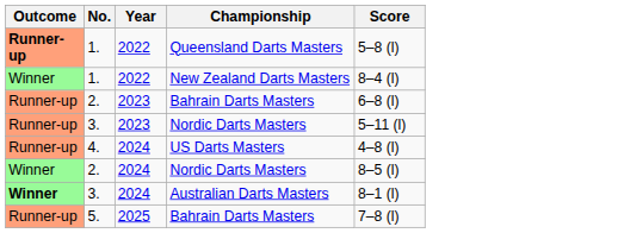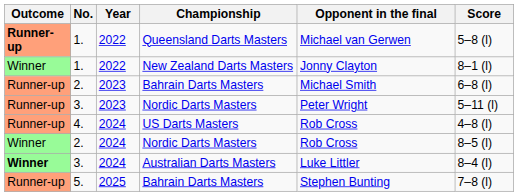+ column: Opponent in the final | Michael van Gerwen | Jonny Clayton | Michael Smith | Peter Wright | Rob Cross | Rob Cross | Luke Littler | Stephen Bunting
New Zealand Darts Masters | Score: 8–4 (l) -> 8–1 (l)
Australian Darts Masters | Score: 8–1 (l) -> 8–4 (l)
